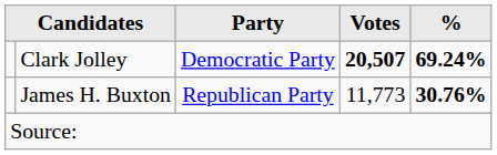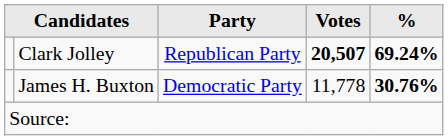Clark Jolley | Party: Democratic Party -> Republican Party
James H. Buxton | Party: Republican Party -> Democratic Party
James H. Buxton | Votes: 11,773 -> 11,778
